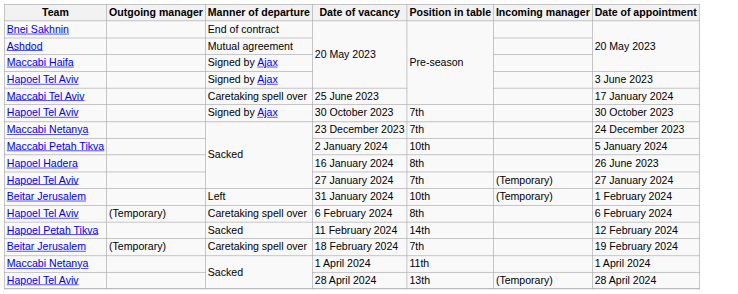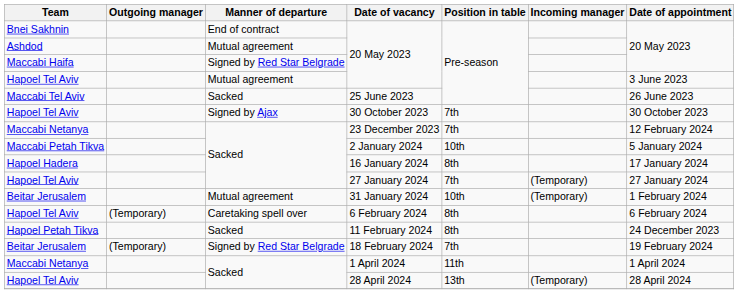Maccabi Haifa / 20 May 2023 | Manner of departure: Signed by Ajax -> Signed by Red Star Belgrade
Hapoel Tel Aviv / 20 May 2023 | Manner of departure: Signed by Ajax -> Mutual agreement
25 June 2023 | Manner of departure: Caretaking spell over -> Sacked
25 June 2023 | Date of appointment: 17 January 2024 -> 26 June 2023
23 December 2023 | Date of appointment: 24 December 2023 -> 12 February 2024
16 January 2024 | Date of appointment: 26 June 2023 -> 17 January 2024
31 January 2024 | Manner of departure: Left -> Mutual agreement
11 February 2024 | Position in table: 14th -> 8th
11 February 2024 | Date of appointment: 12 February 2024 -> 24 December 2023
18 February 2024 | Manner of departure: Caretaking spell over -> Signed by Red Star Belgrade
